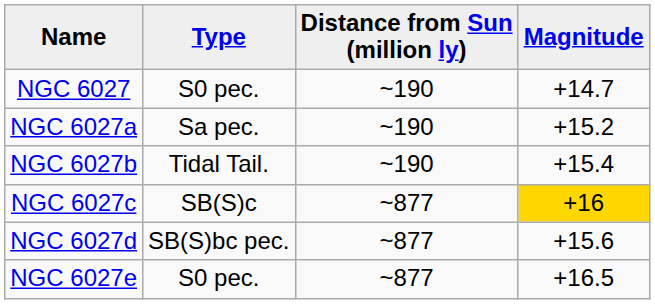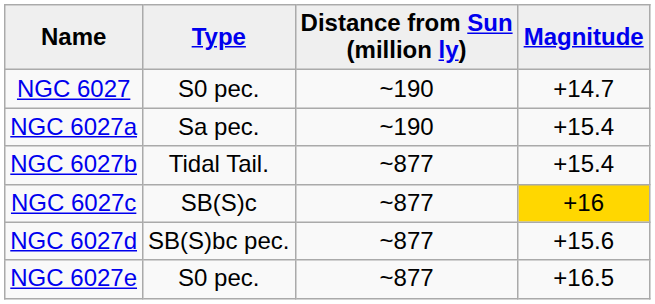NGC 6027a | Magnitude: +15.2 -> +15.4
NGC 6027b | Distance from Sun (million ly): ~190 -> ~877
